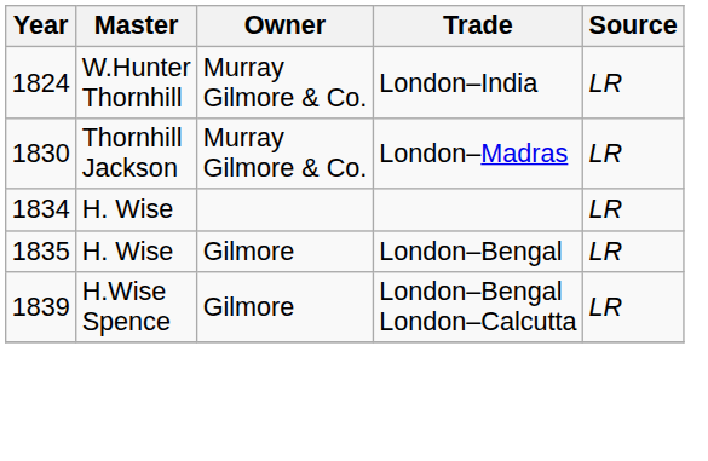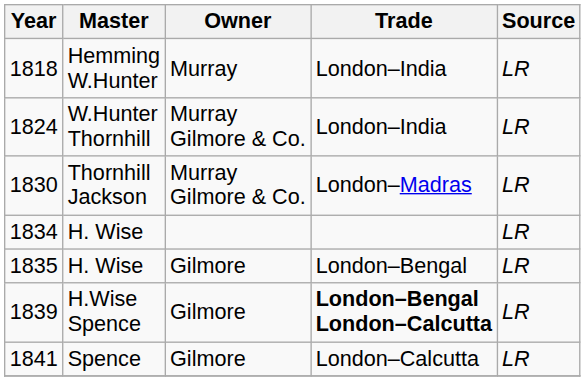+ row: 1818 | Hemming W.Hunter | Murray | London–India | LR
1839 | Trade: normal -> bold
+ row: 1841 | Spence | Gilmore | London–Calcutta | LR
